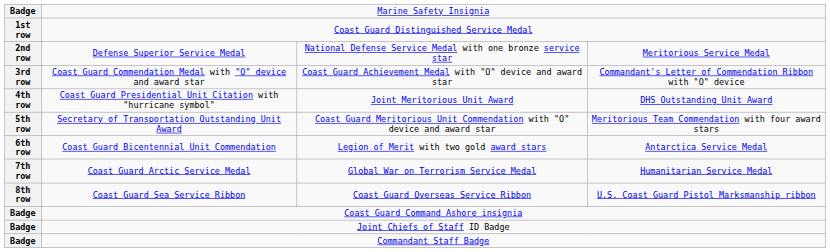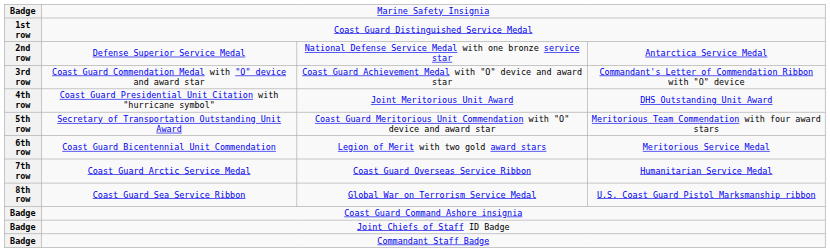Defense Superior Service Medal | column 4: Meritorious Service Medal -> Antarctica Service Medal
Coast Guard Bicentennial Unit Commendation | column 4: Antarctica Service Medal -> Meritorious Service Medal
Coast Guard Arctic Service Medal | column 3: Global War on Terrorism Service Medal -> Coast Guard Overseas Service Ribbon
Coast Guard Sea Service Ribbon | column 3: Coast Guard Overseas Service Ribbon -> Global War on Terrorism Service Medal
